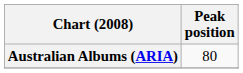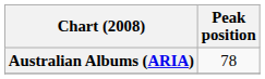Australian Albums (ARIA) | Peak position: 80 -> 78
